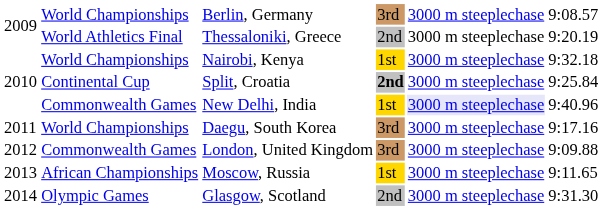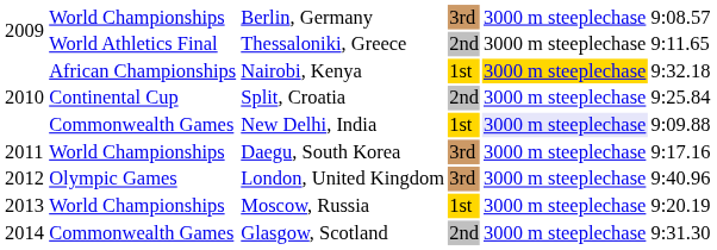Thessaloniki, Greece | column 6: 9:20.19 -> 9:11.65
Nairobi, Kenya | column 2: World Championships -> African Championships
Nairobi, Kenya | column 5: no background -> gold background
Split, Croatia | column 4: bold -> normal
New Delhi, India | column 6: 9:40.96 -> 9:09.88
London, United Kingdom | column 2: Commonwealth Games -> Olympic Games
London, United Kingdom | column 6: 9:09.88 -> 9:40.96
Moscow, Russia | column 2: African Championships -> World Championships
Moscow, Russia | column 6: 9:11.65 -> 9:20.19
Glasgow, Scotland | column 2: Olympic Games -> Commonwealth Games
